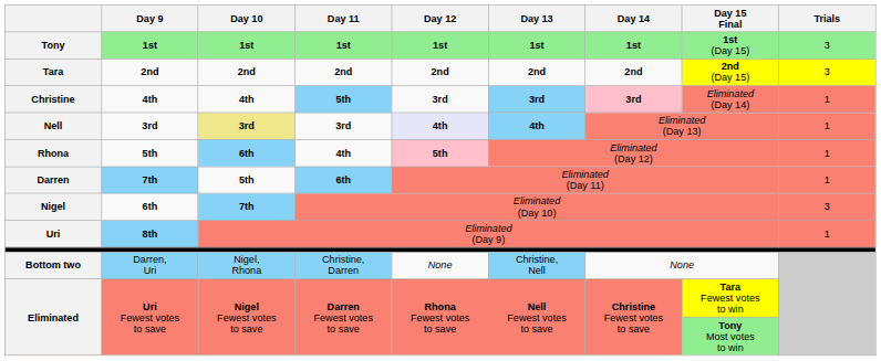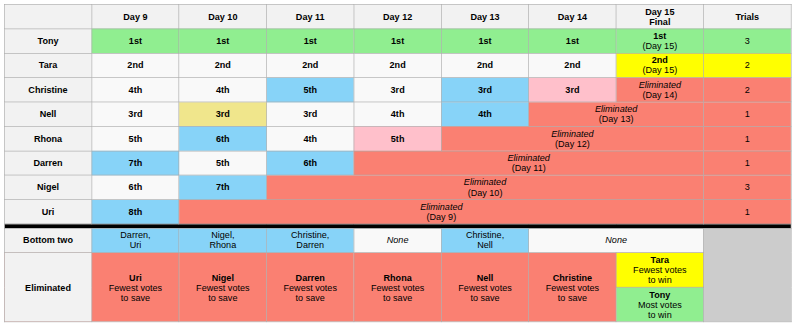Tara | Trials: 3 -> 2
Christine | Trials: 1 -> 2
Nell | Day 12: lavender background -> no background
